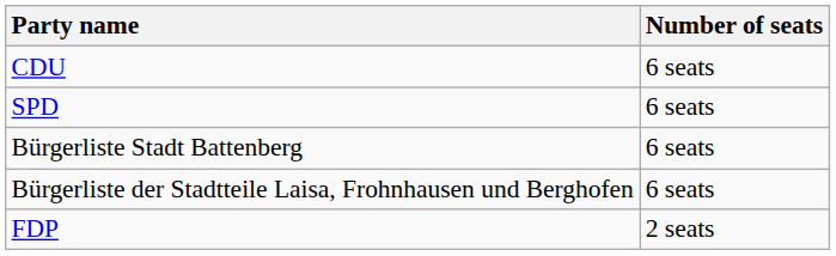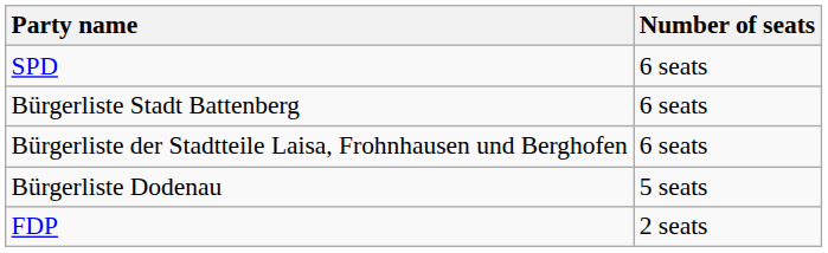- row: CDU | 6 seats
+ row: Bürgerliste Dodenau | 5 seats
